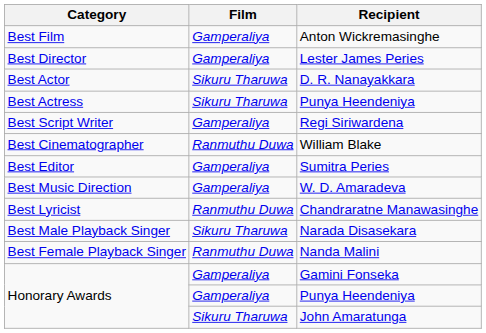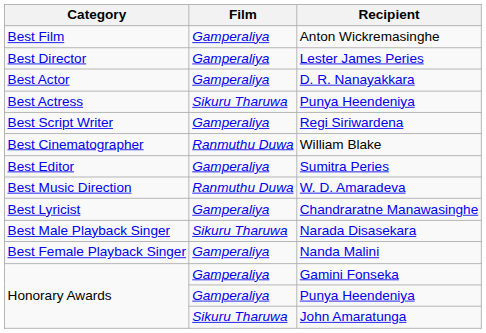D. R. Nanayakkara | Film: Sikuru Tharuwa -> Gamperaliya
W. D. Amaradeva | Film: Gamperaliya -> Ranmuthu Duwa
Chandraratne Manawasinghe | Film: Ranmuthu Duwa -> Gamperaliya
Nanda Malini | Film: Ranmuthu Duwa -> Gamperaliya
